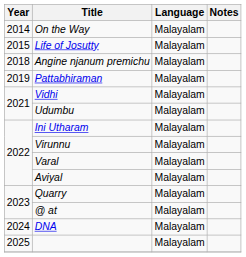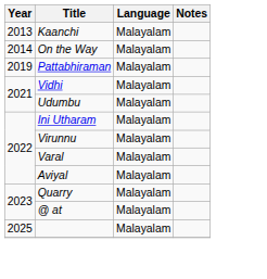+ row: 2013 | Kaanchi | Malayalam
- row: 2015 | Life of Josutty | Malayalam
- row: 2018 | Angine njanum premichu | Malayalam
- row: 2024 | DNA | Malayalam
